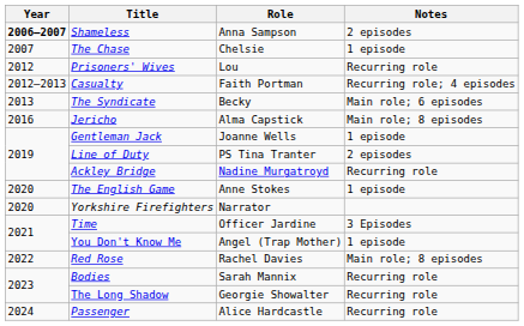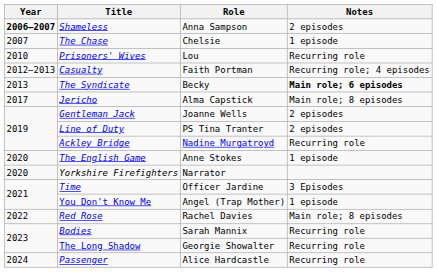Prisoners' Wives | Year: 2012 -> 2010
The Syndicate | Notes: normal -> bold
Jericho | Year: 2016 -> 2017
Gentleman Jack | Notes: 1 episode -> 2 episodes
